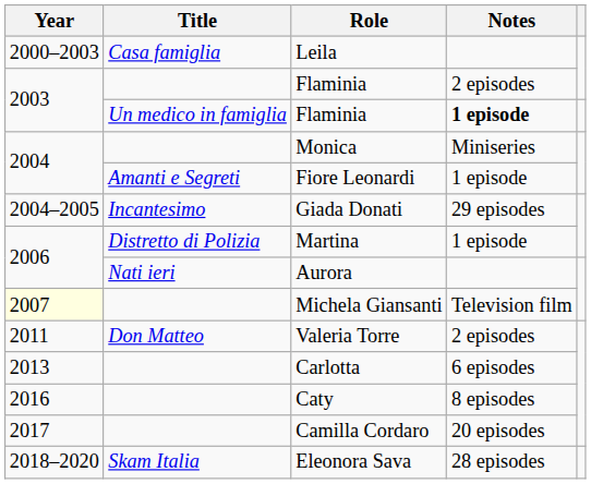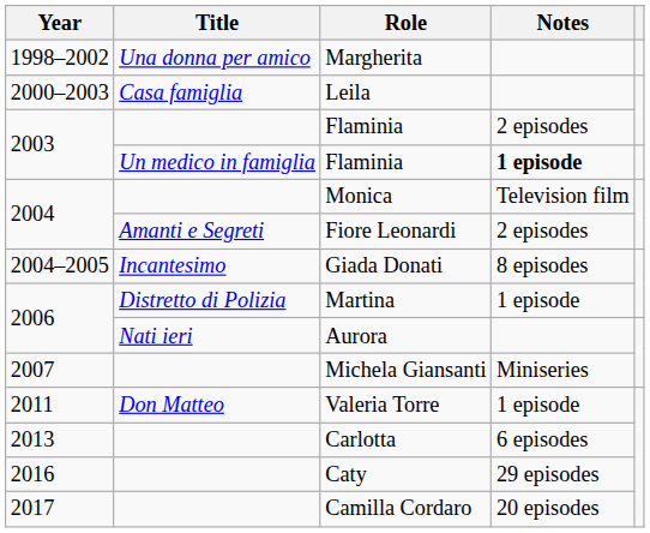+ row: 1998–2002 | Una donna per amico | Margherita
Monica | Notes: Miniseries -> Television film
Fiore Leonardi | Notes: 1 episode -> 2 episodes
Giada Donati | Notes: 29 episodes -> 8 episodes
Michela Giansanti | Year: lightyellow background -> no background
Michela Giansanti | Notes: Television film -> Miniseries
Valeria Torre | Notes: 2 episodes -> 1 episode
Caty | Notes: 8 episodes -> 29 episodes
- row: 2018–2020 | Skam Italia | Eleonora Sava | 28 episodes
